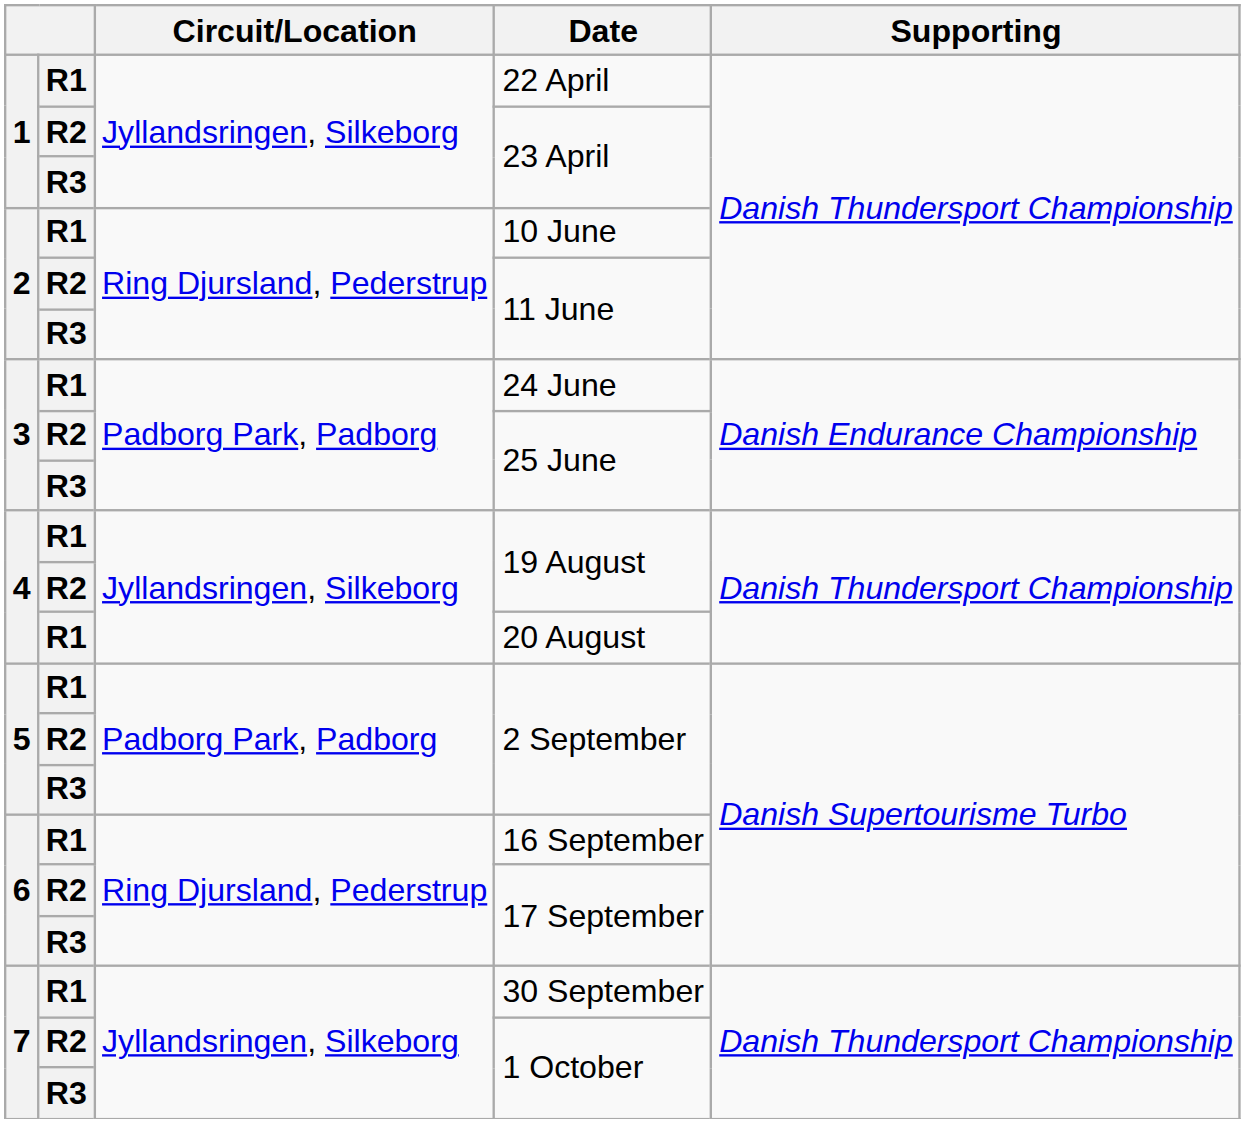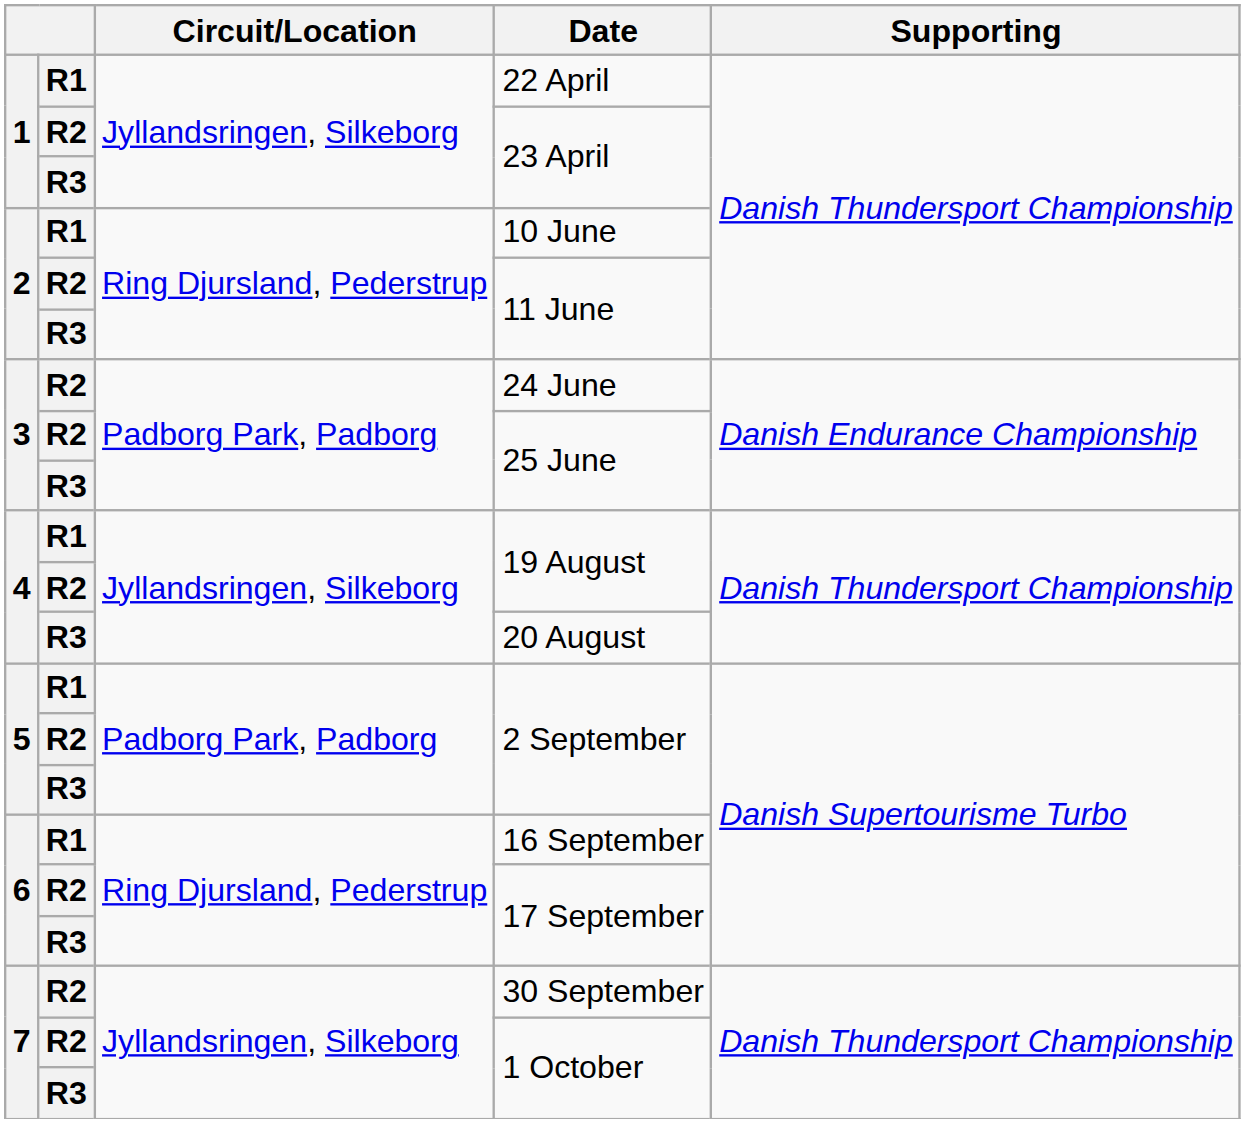24 June | column 2: R1 -> R2
20 August | column 2: R1 -> R3
30 September | column 2: R1 -> R2
